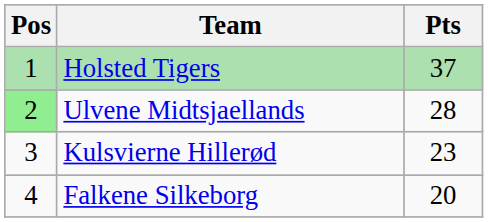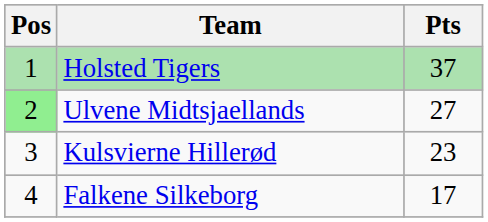Ulvene Midtsjaellands | Pts: 28 -> 27
Falkene Silkeborg | Pts: 20 -> 17
